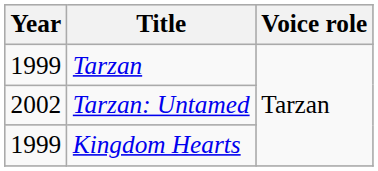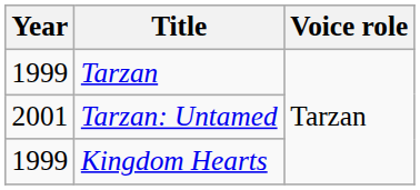Tarzan: Untamed | Year: 2002 -> 2001
